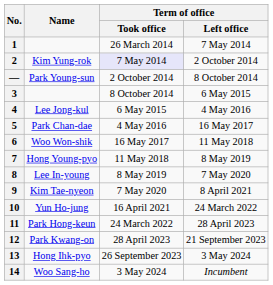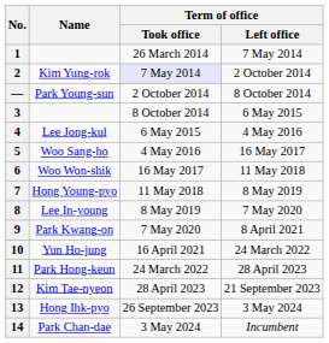5 | Name: Park Chan-dae -> Woo Sang-ho
9 | Name: Kim Tae-nyeon -> Park Kwang-on
12 | Name: Park Kwang-on -> Kim Tae-nyeon
14 | Name: Woo Sang-ho -> Park Chan-dae
